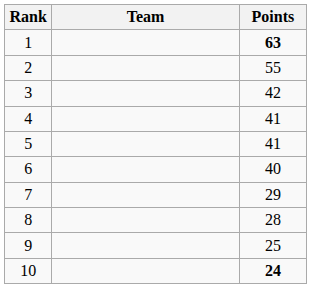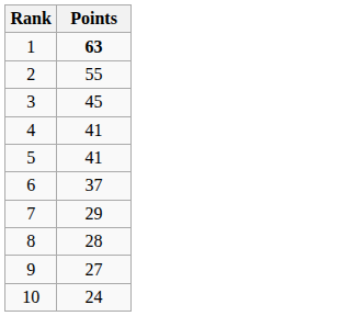- column: Team
3 | Points: 42 -> 45
6 | Points: 40 -> 37
9 | Points: 25 -> 27
10 | Points: bold -> normal
